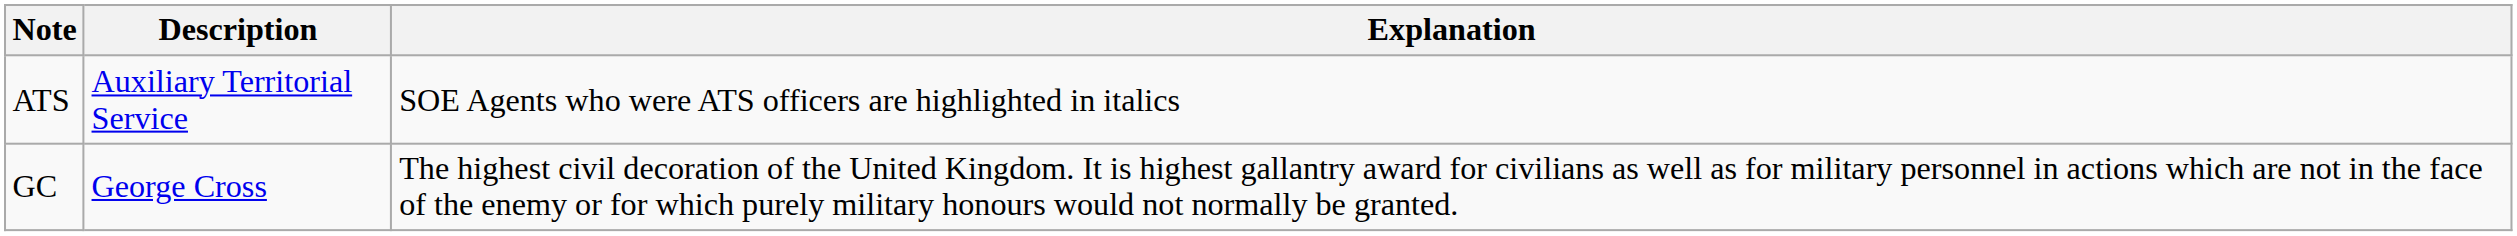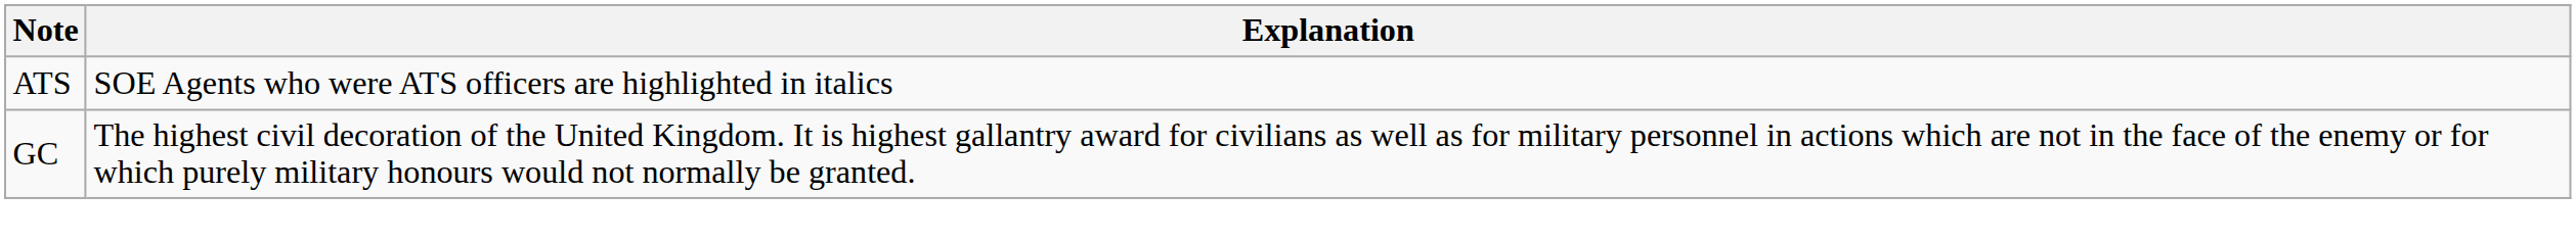- column: Description | Auxiliary Territorial Service | George Cross
